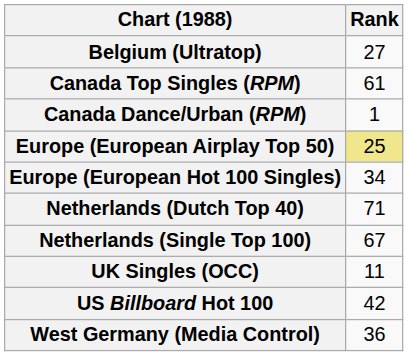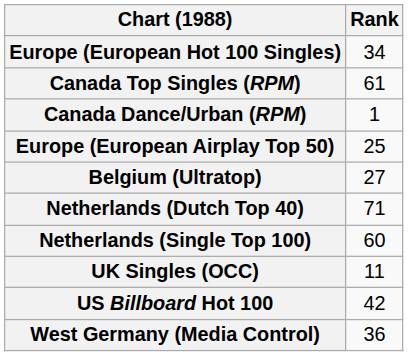rows swapped: Belgium (Ultratop) <-> Europe (European Hot 100 Singles)
Europe (European Airplay Top 50) | Rank: khaki background -> no background
Netherlands (Single Top 100) | Rank: 67 -> 60
